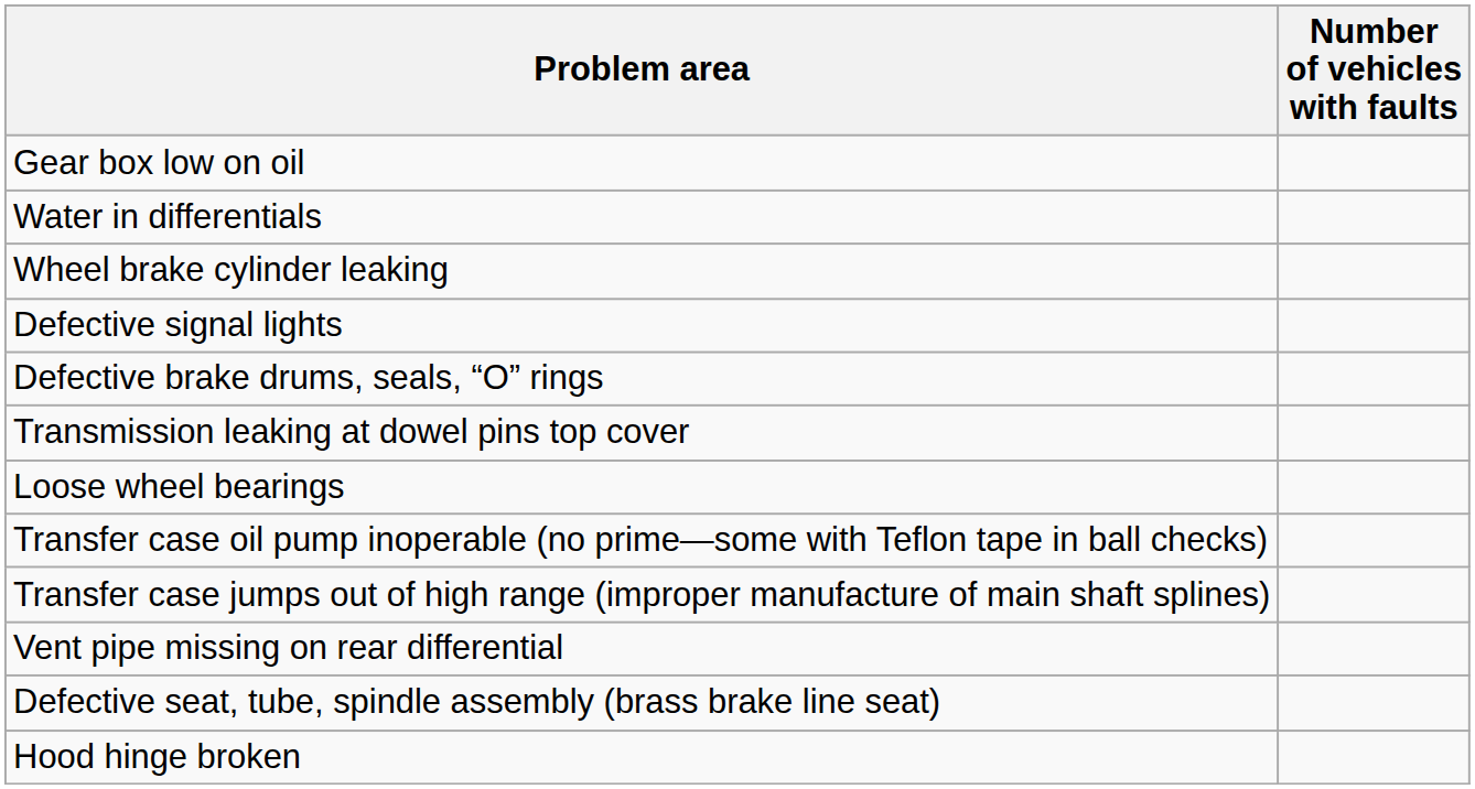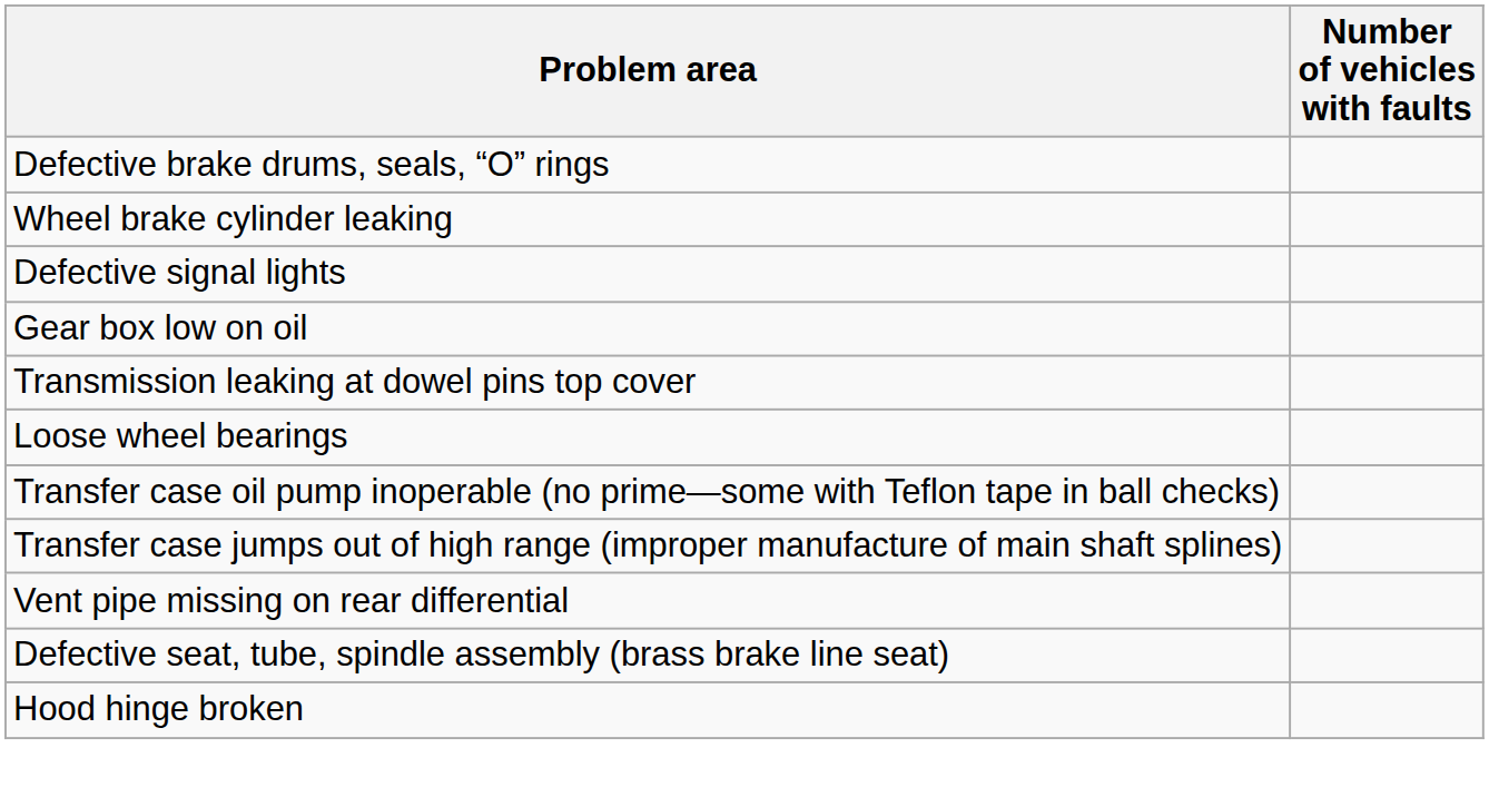rows swapped: Defective brake drums, seals, “O” rings <-> Gear box low on oil
- row: Water in differentials
